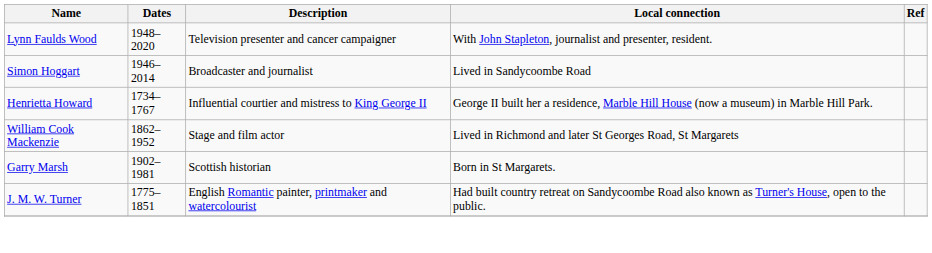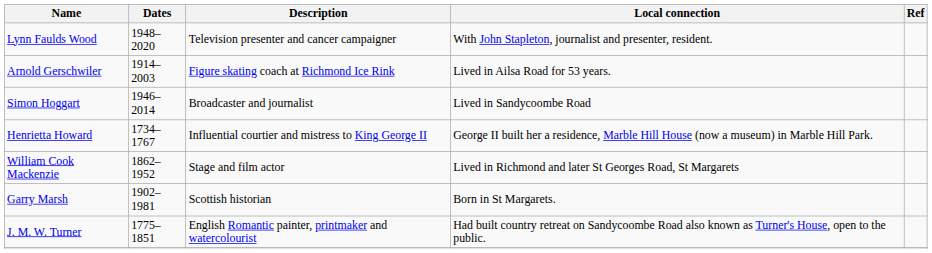+ row: Arnold Gerschwiler | 1914–2003 | Figure skating coach at Richmond Ice Rink | Lived in Ailsa Road for 53 years.
